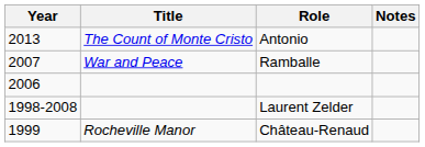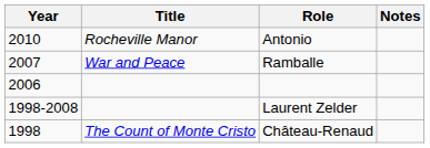Antonio | Year: 2013 -> 2010
Antonio | Title: The Count of Monte Cristo -> Rocheville Manor
Château-Renaud | Year: 1999 -> 1998
Château-Renaud | Title: Rocheville Manor -> The Count of Monte Cristo
